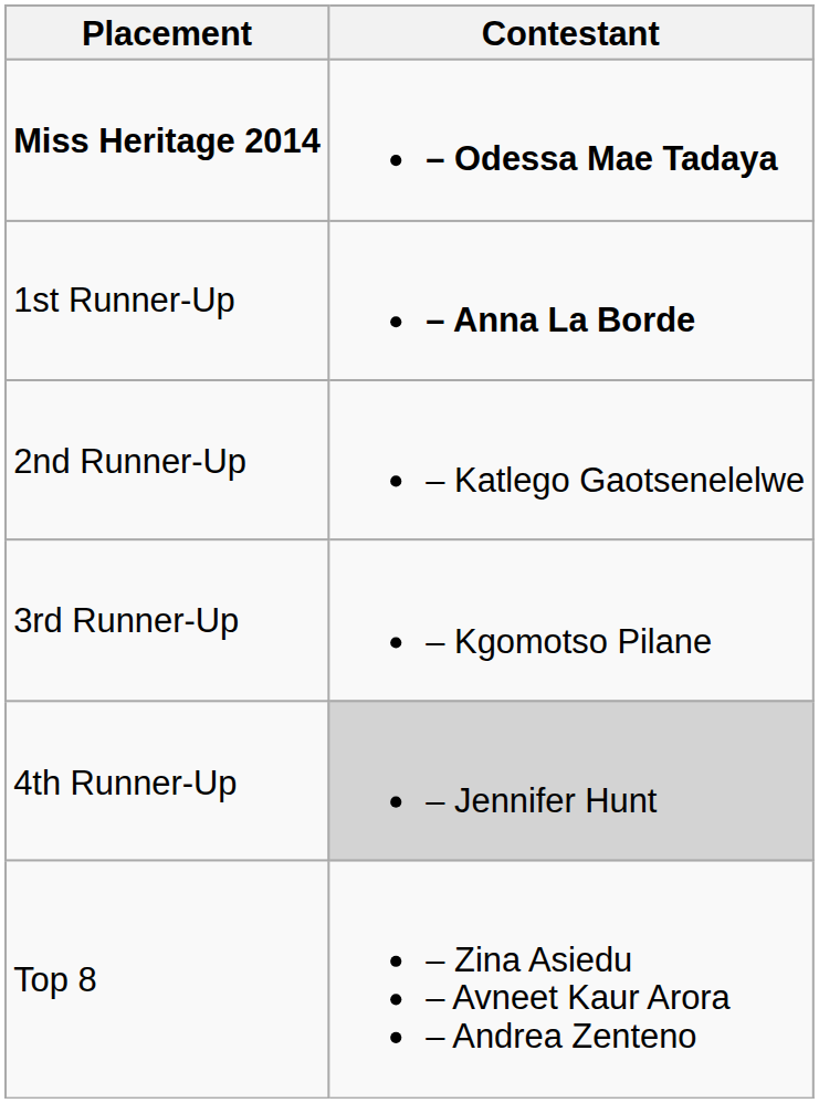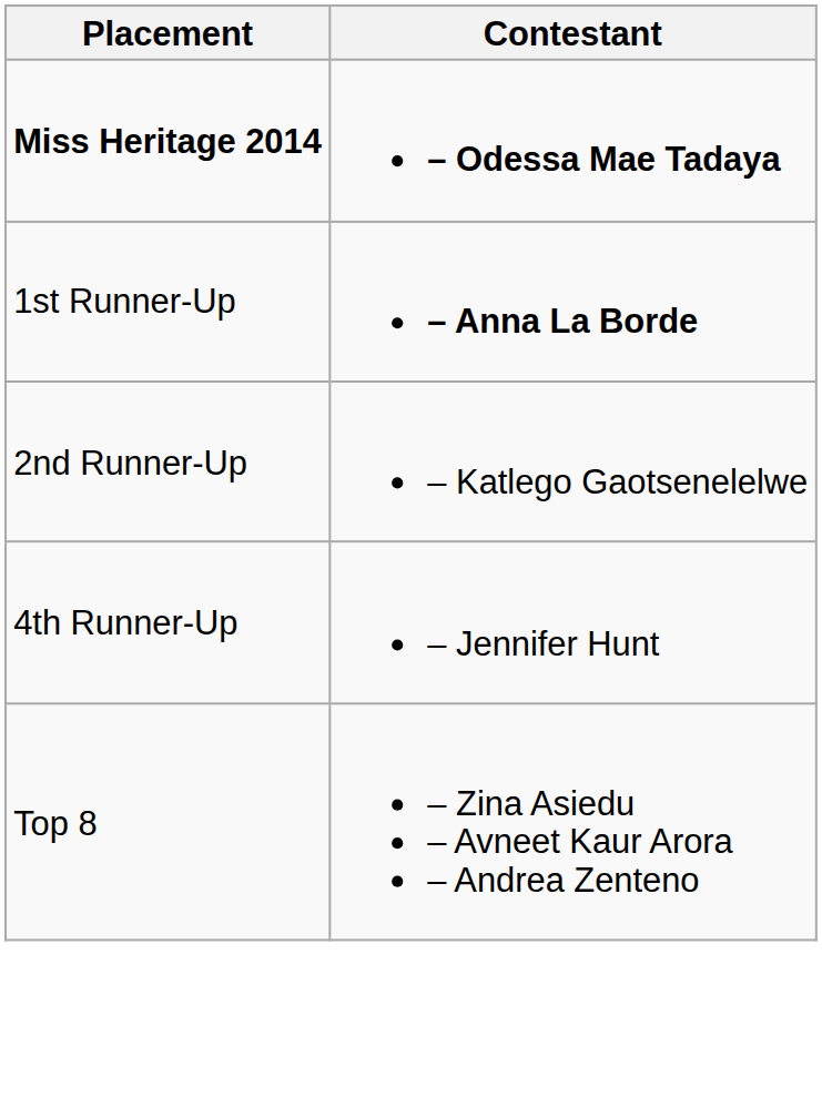- row: 3rd Runner-Up | – Kgomotso Pilane
4th Runner-Up | Contestant: lightgrey background -> no background
